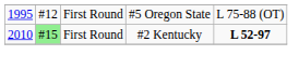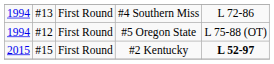+ row: 1994 | #13 | First Round | #4 Southern Miss | L 72-86
#5 Oregon State | column 1: 1995 -> 1994
#2 Kentucky | column 1: 2010 -> 2015
#2 Kentucky | column 2: lightgreen background -> no background
